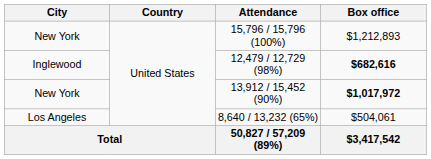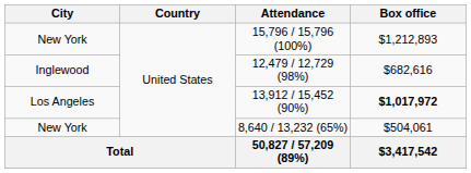12,479 / 12,729 (98%) | Box office: bold -> normal
13,912 / 15,452 (90%) | City: New York -> Los Angeles
8,640 / 13,232 (65%) | City: Los Angeles -> New York
